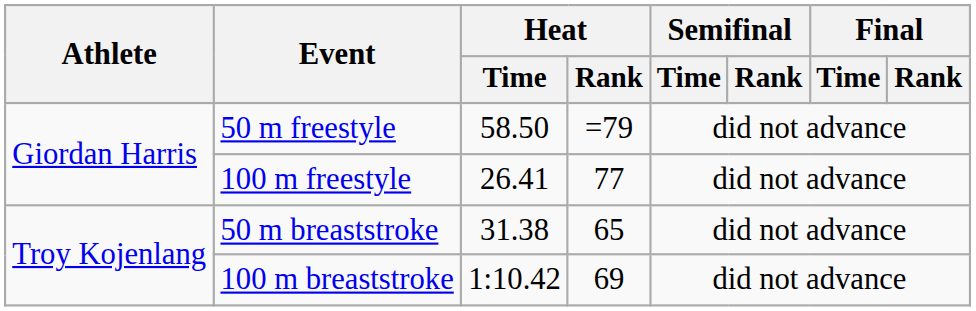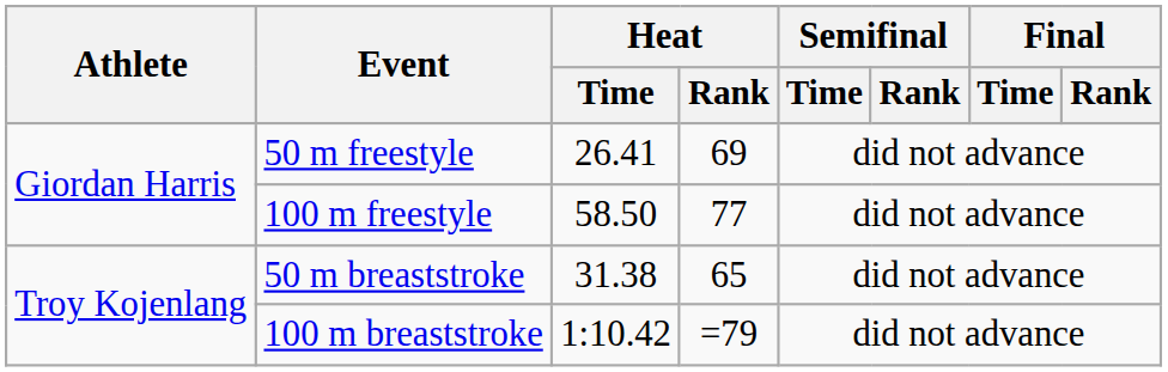50 m freestyle | Heat / Time: 58.50 -> 26.41
50 m freestyle | Heat / Rank: =79 -> 69
100 m freestyle | Heat / Time: 26.41 -> 58.50
100 m breaststroke | Heat / Rank: 69 -> =79
